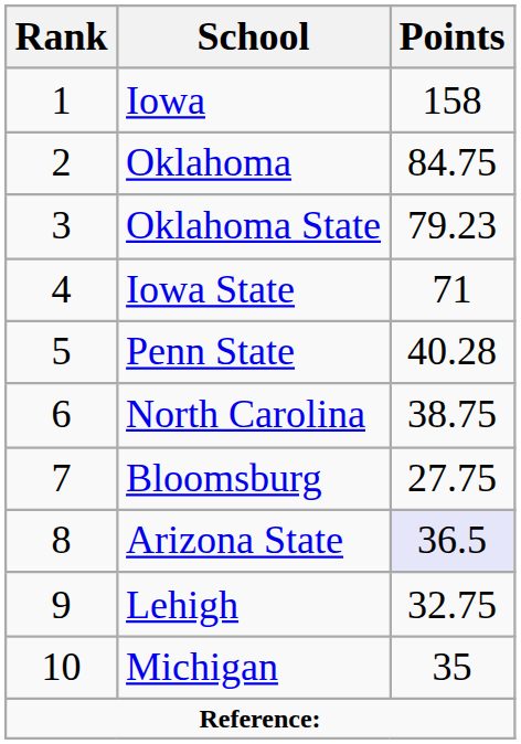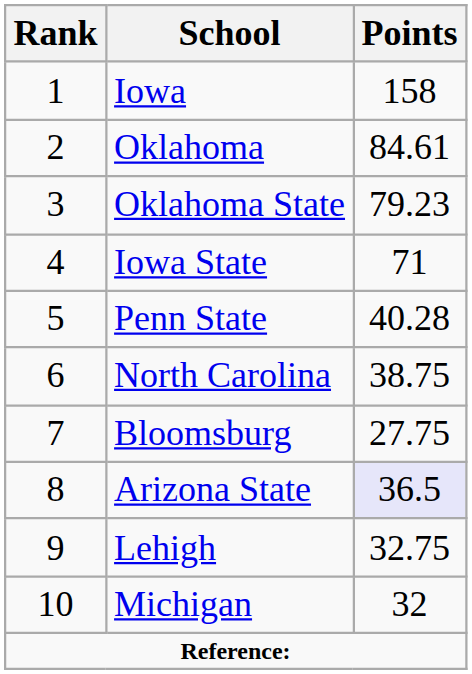Oklahoma | Points: 84.75 -> 84.61
Michigan | Points: 35 -> 32
